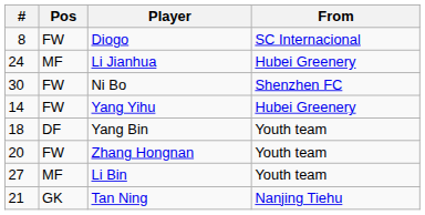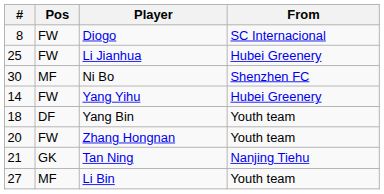Li Jianhua | #: 24 -> 25
Li Jianhua | Pos: MF -> FW
Ni Bo | Pos: FW -> MF
rows swapped: Tan Ning <-> Li Bin
